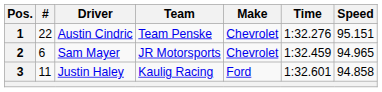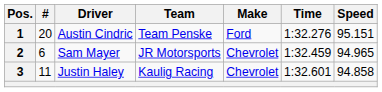1 | #: 22 -> 20
1 | Make: Chevrolet -> Ford
3 | Make: Ford -> Chevrolet
